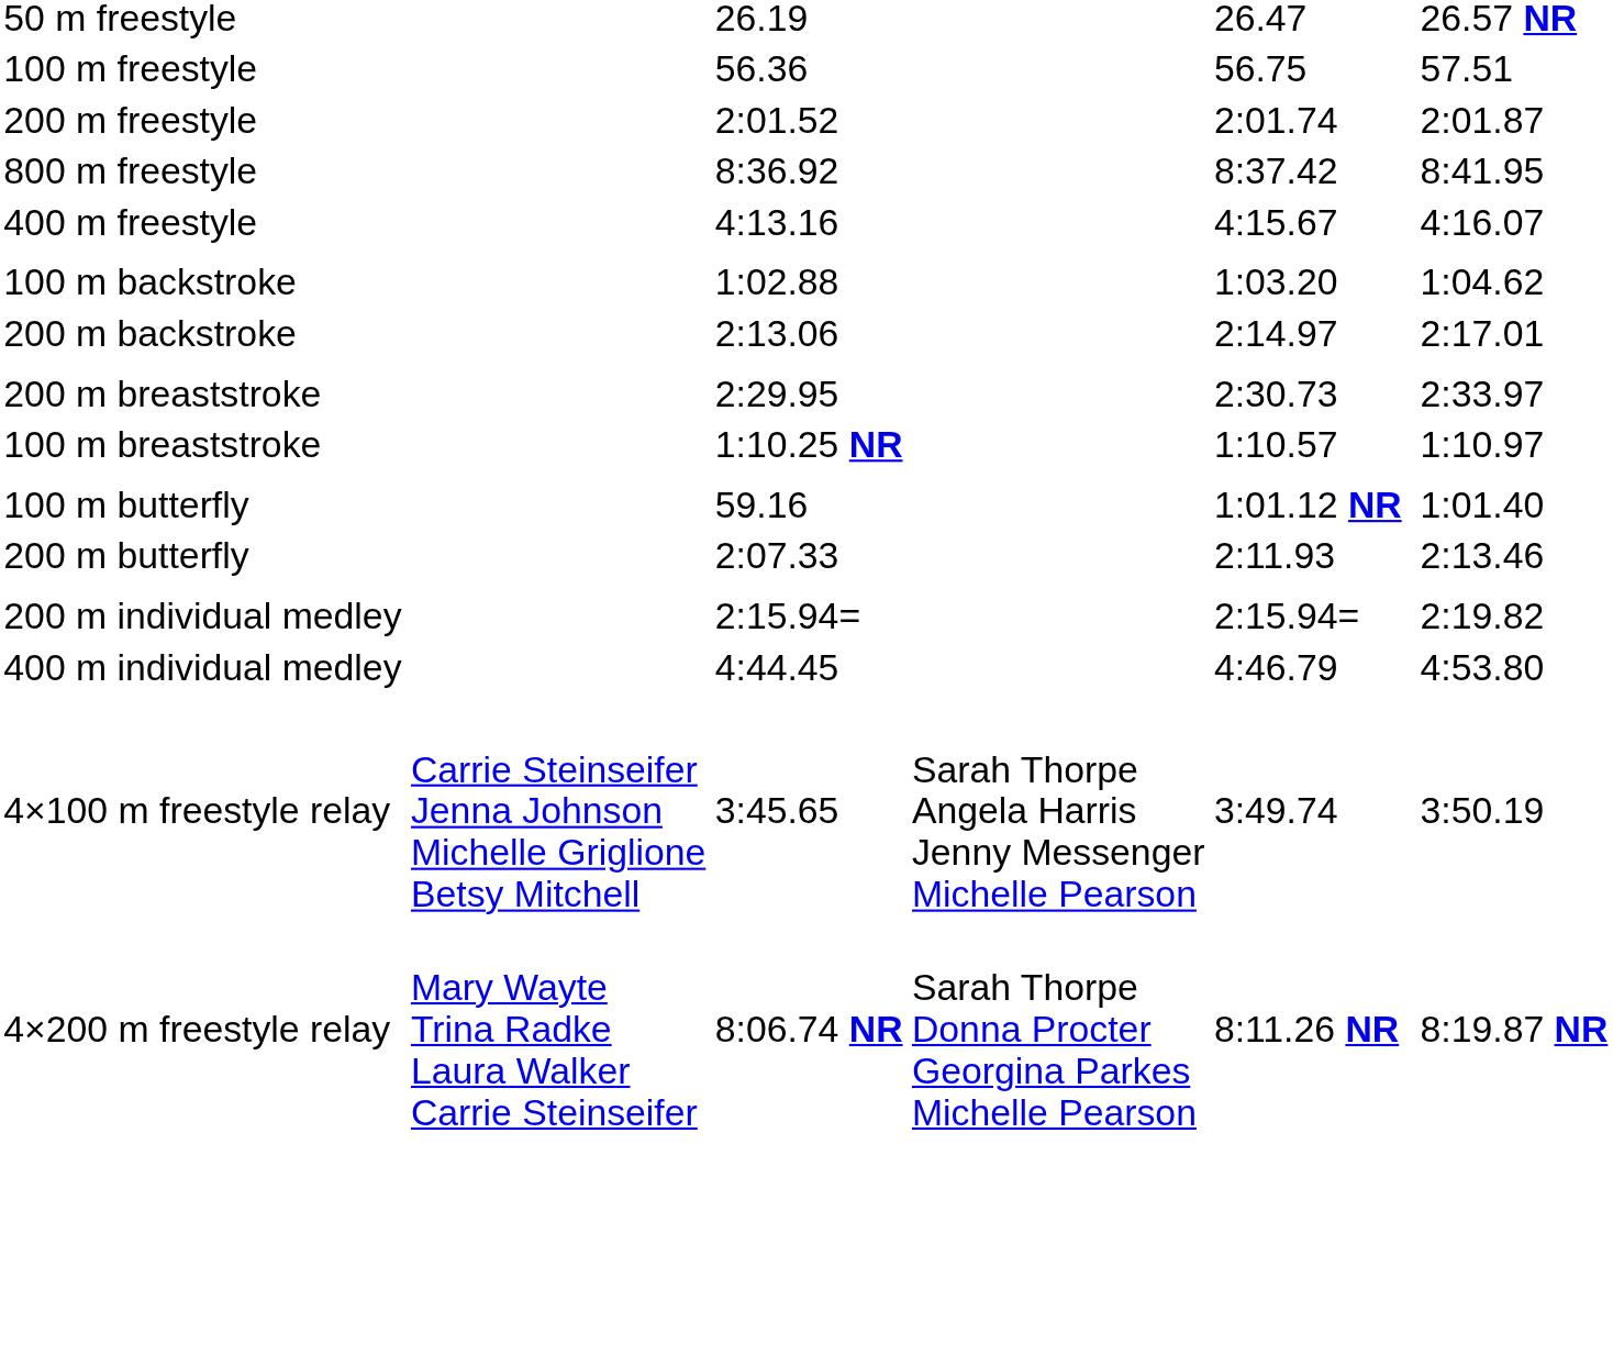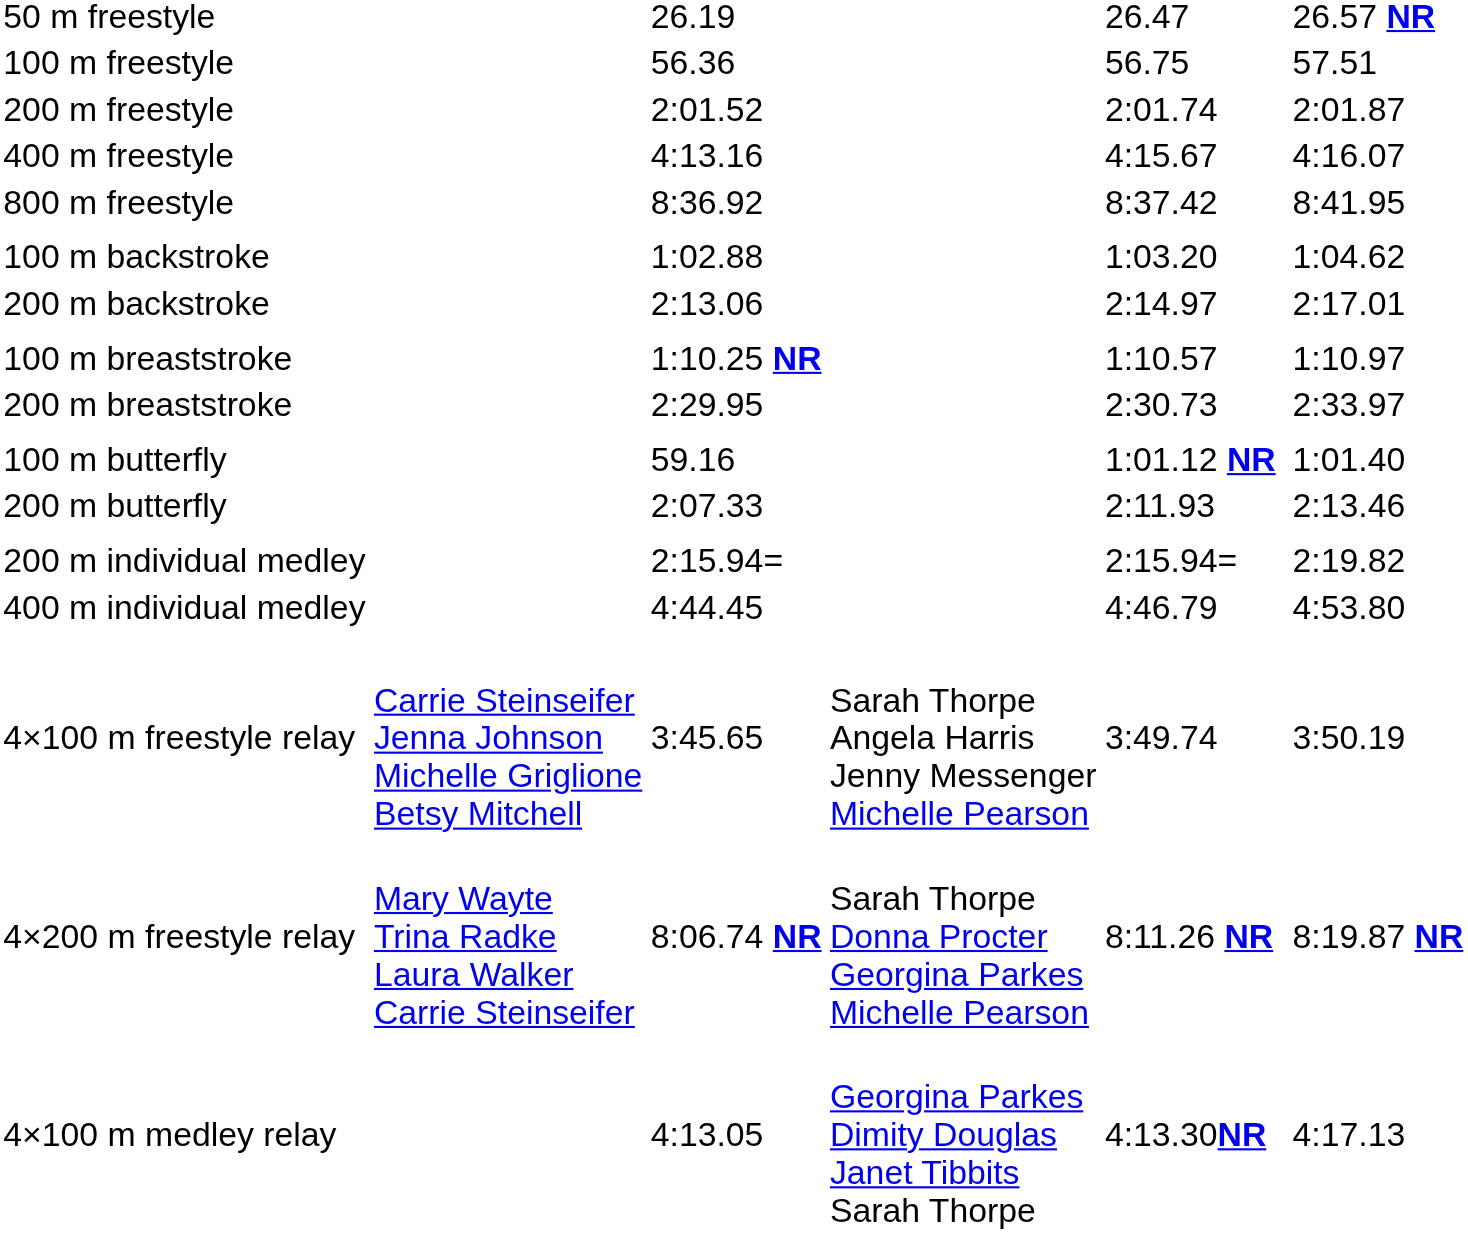rows swapped: 400 m freestyle <-> 800 m freestyle
rows swapped: 100 m breaststroke <-> 200 m breaststroke
+ row: 4×100 m medley relay | 4:13.05 | Georgina Parkes Dimity Douglas Janet Tibbits Sarah Thorpe | 4:13.30NR | 4:17.13
